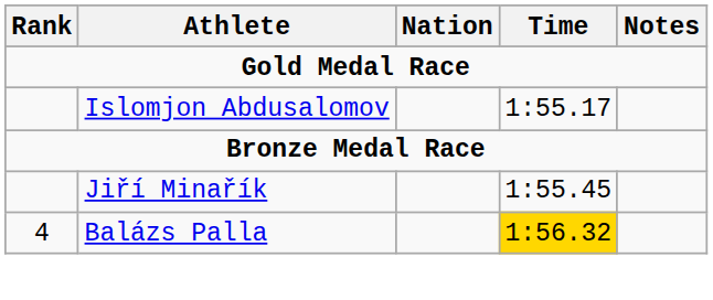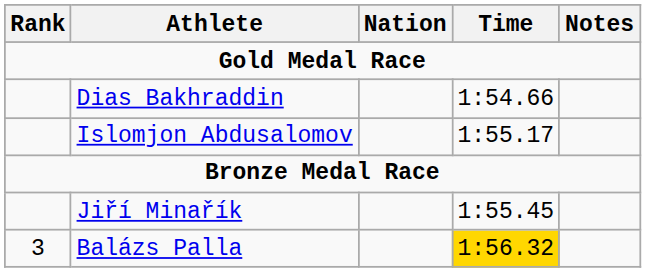+ row: Dias Bakhraddin | 1:54.66
Balázs Palla | Rank: 4 -> 3
